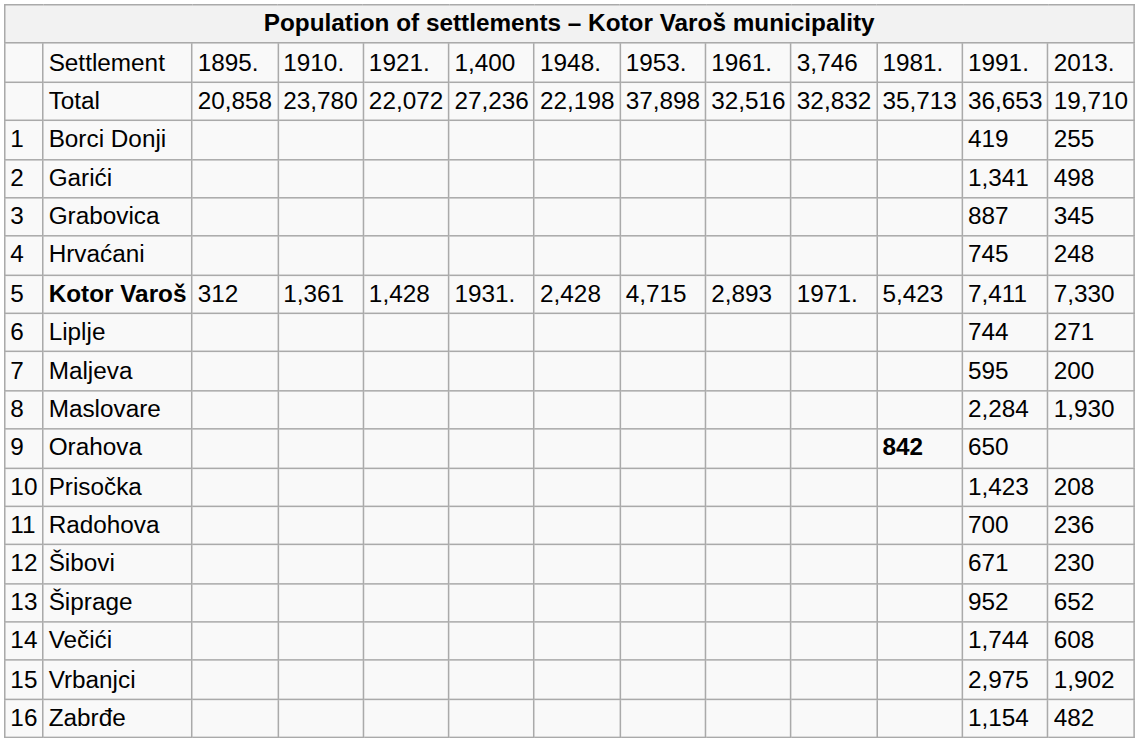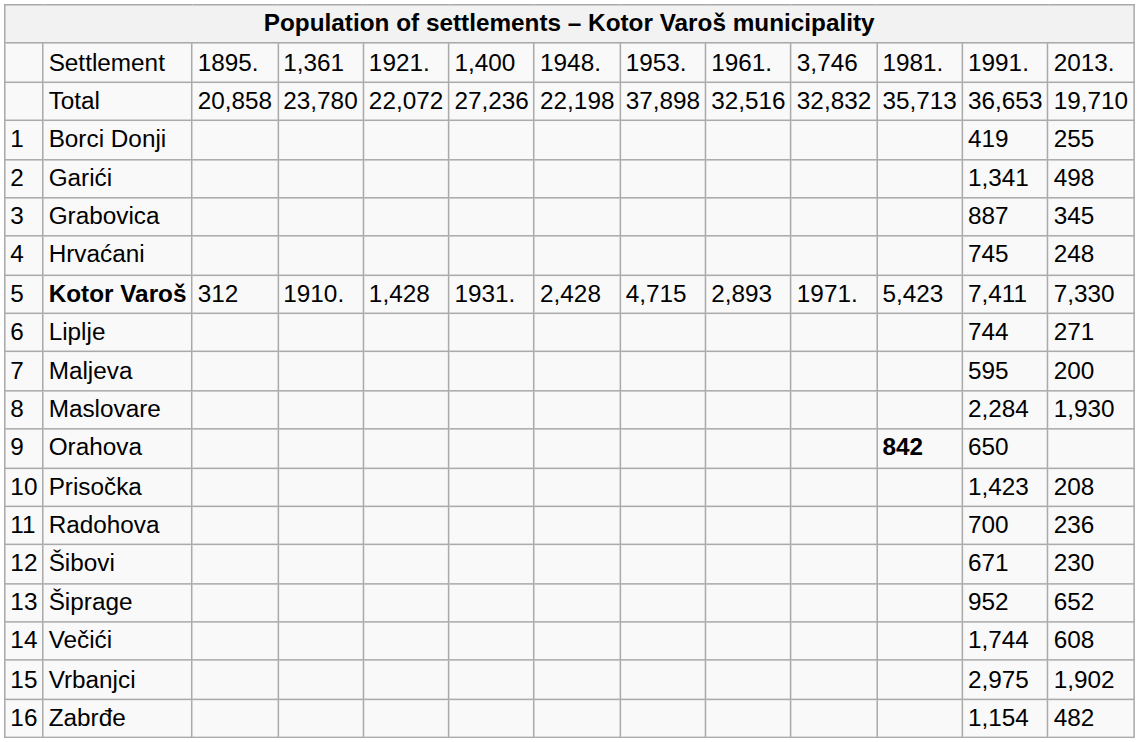Settlement | column 4: 1910. -> 1,361
Kotor Varoš | column 4: 1,361 -> 1910.
